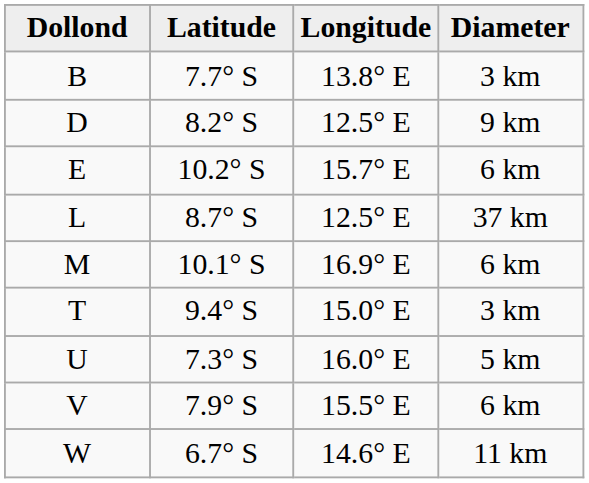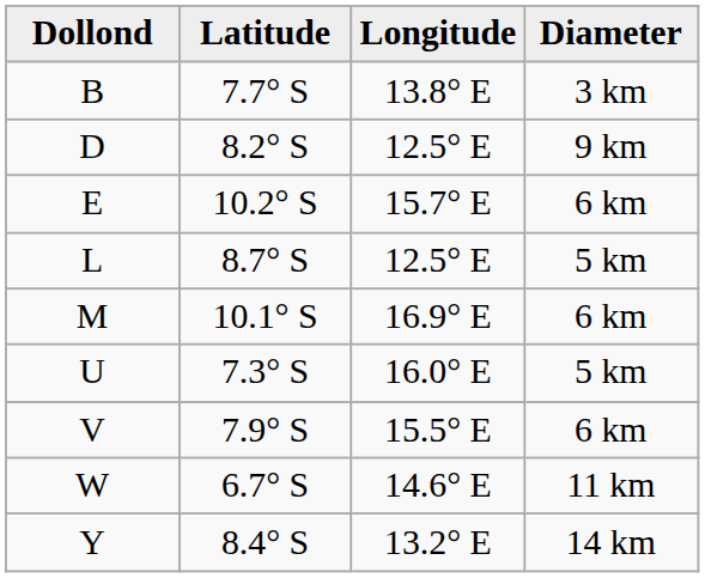L | Diameter: 37 km -> 5 km
- row: T | 9.4° S | 15.0° E | 3 km
+ row: Y | 8.4° S | 13.2° E | 14 km
